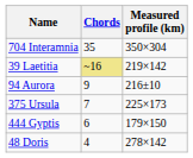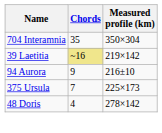- row: 444 Gyptis | 6 | 179×150
